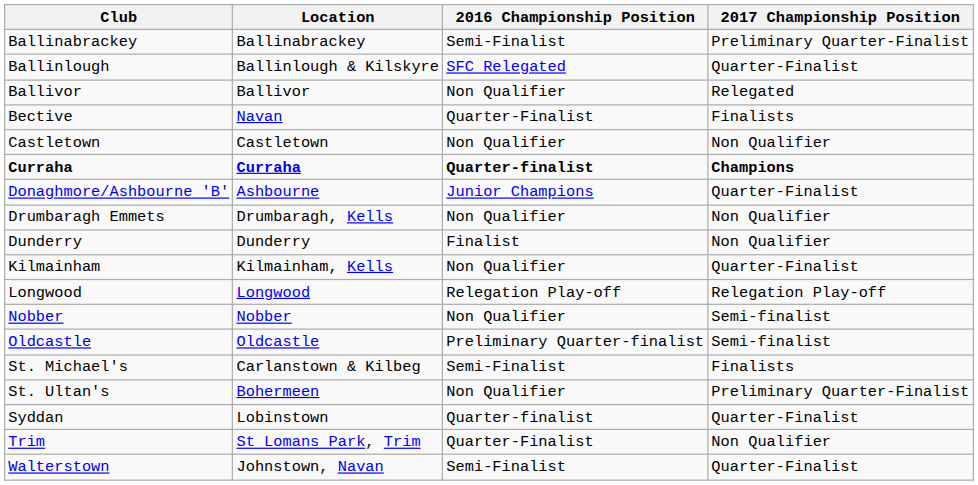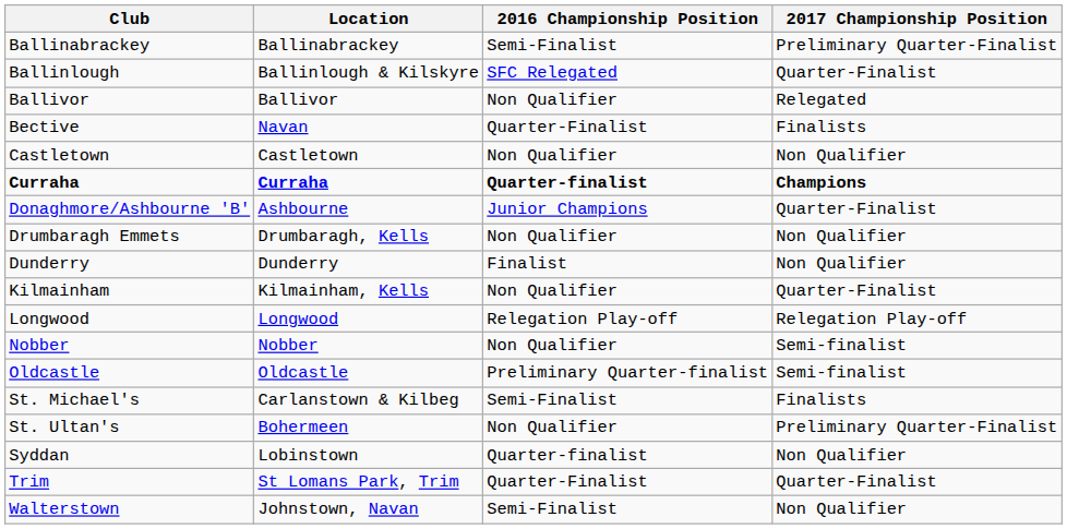Syddan | 2017 Championship Position: Quarter-Finalist -> Non Qualifier
Trim | 2017 Championship Position: Non Qualifier -> Quarter-Finalist
Walterstown | 2017 Championship Position: Quarter-Finalist -> Non Qualifier
